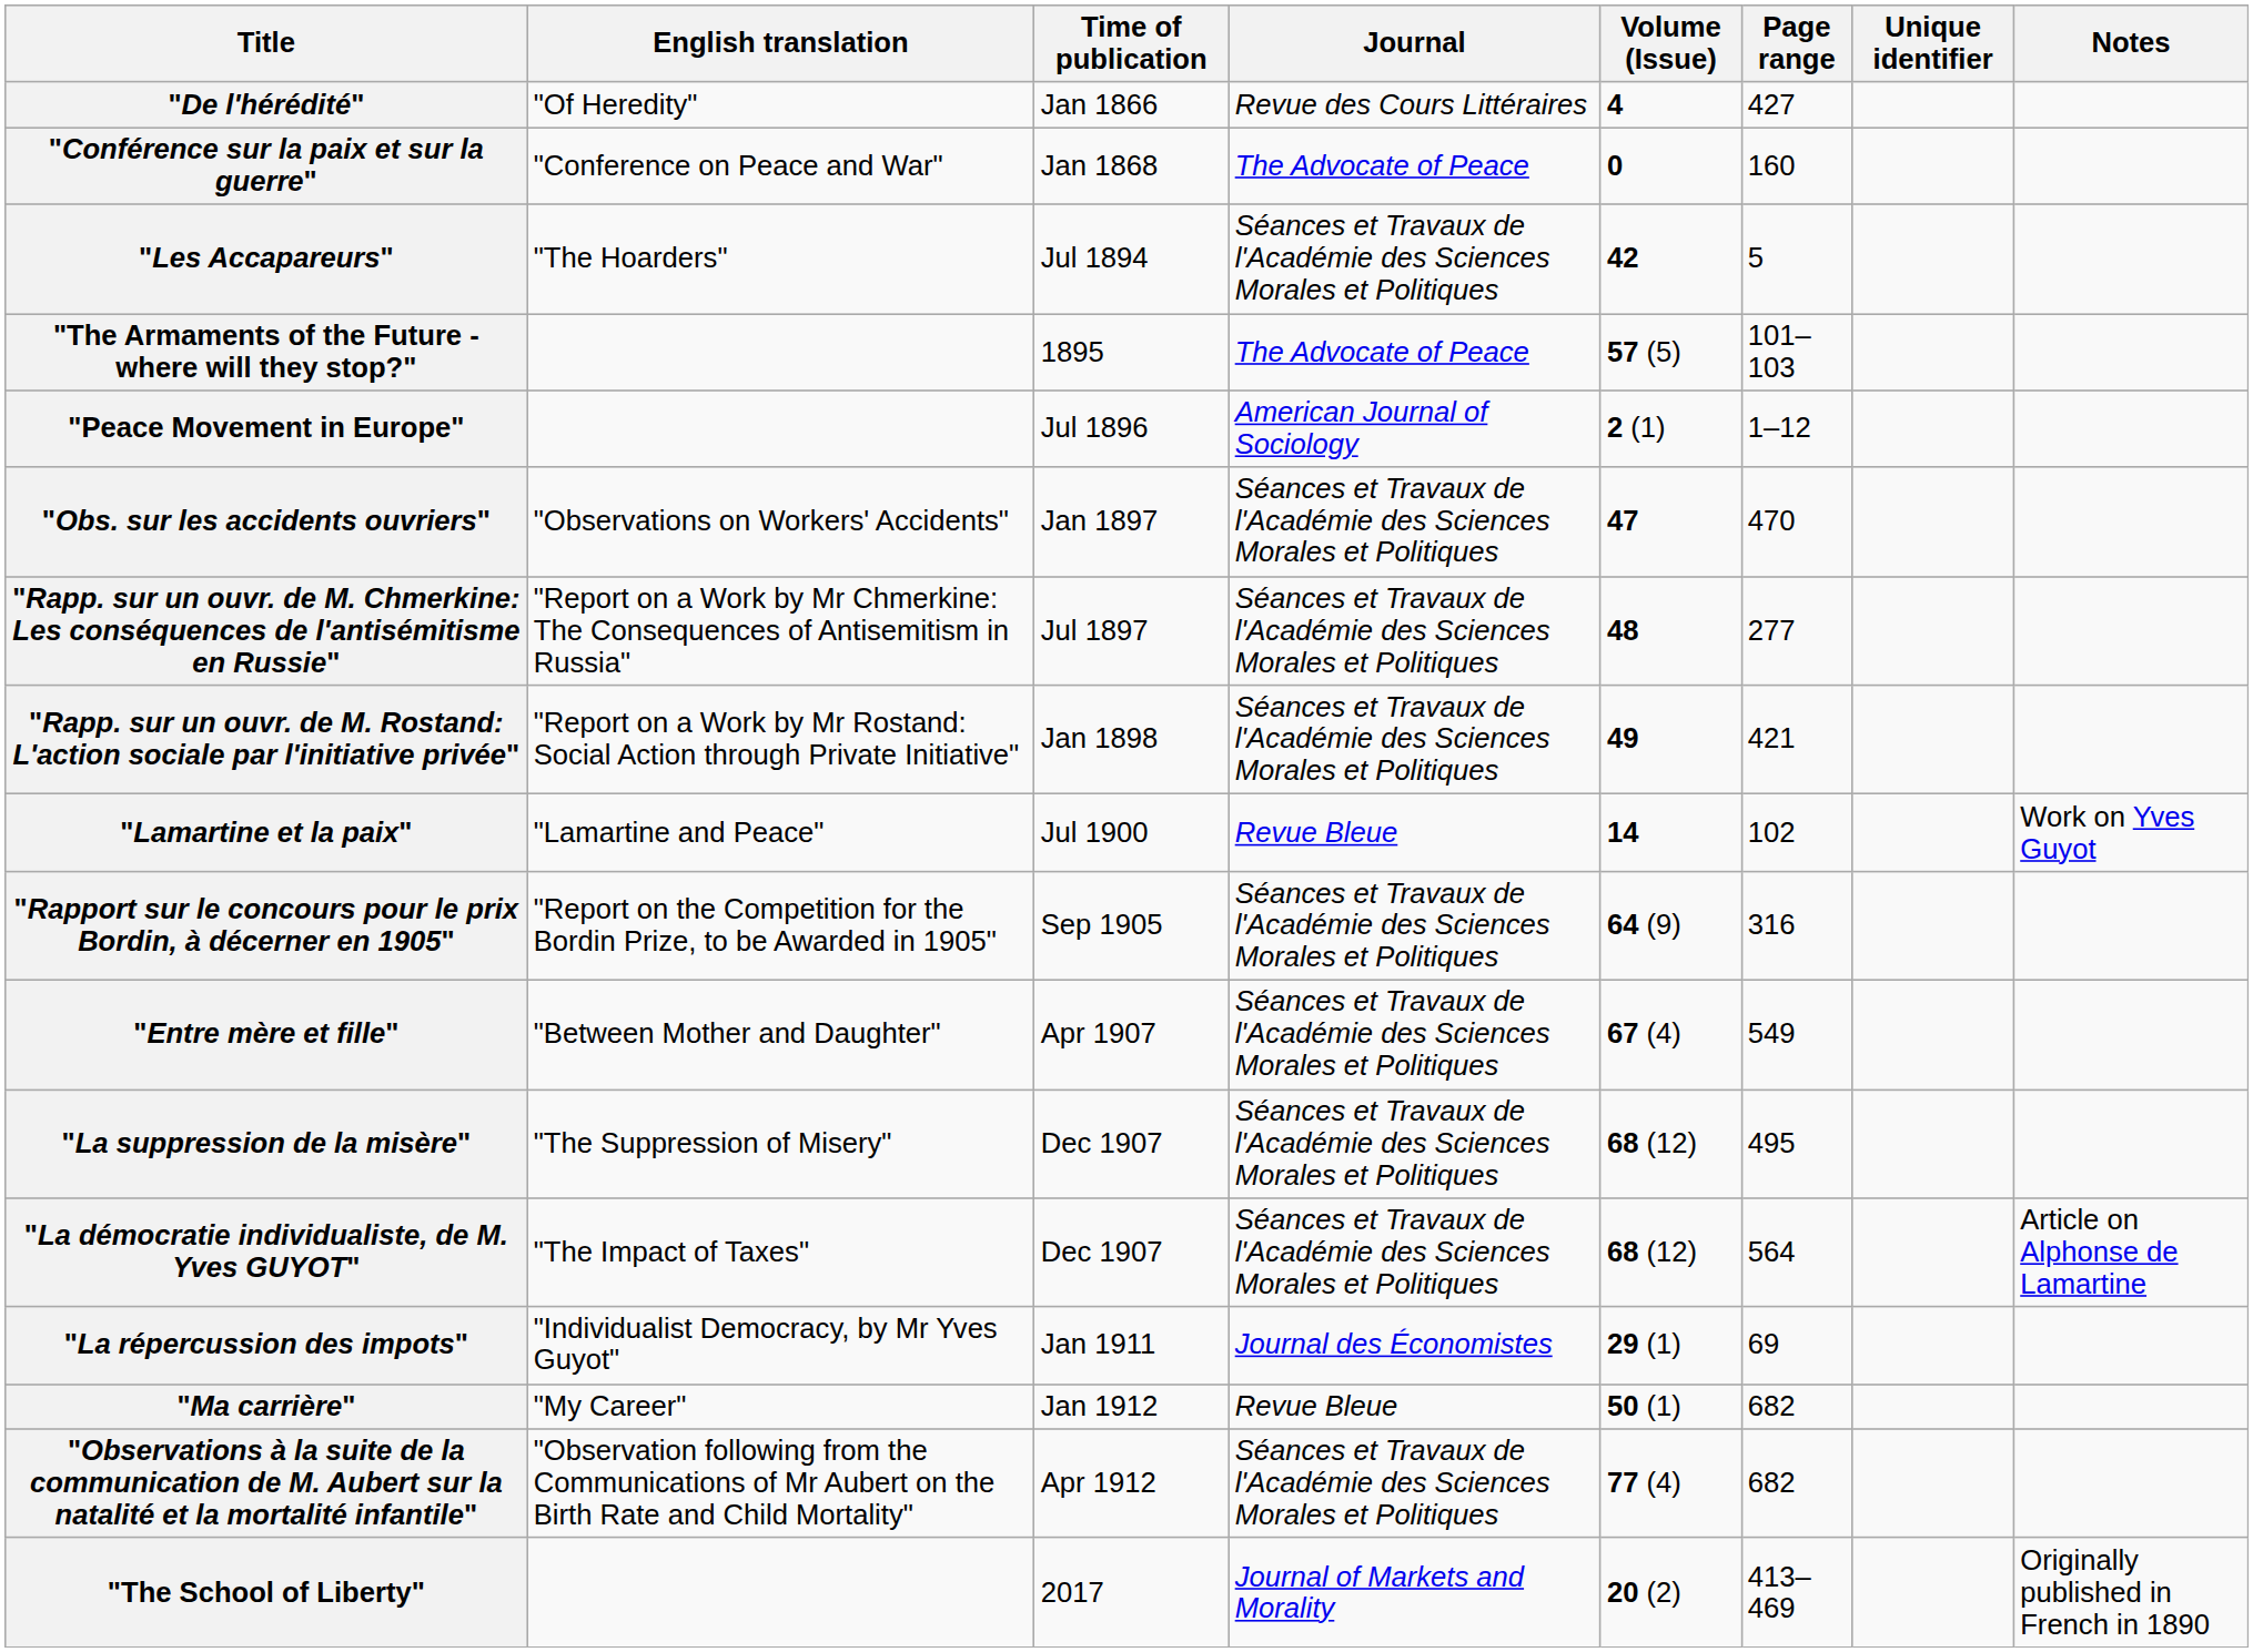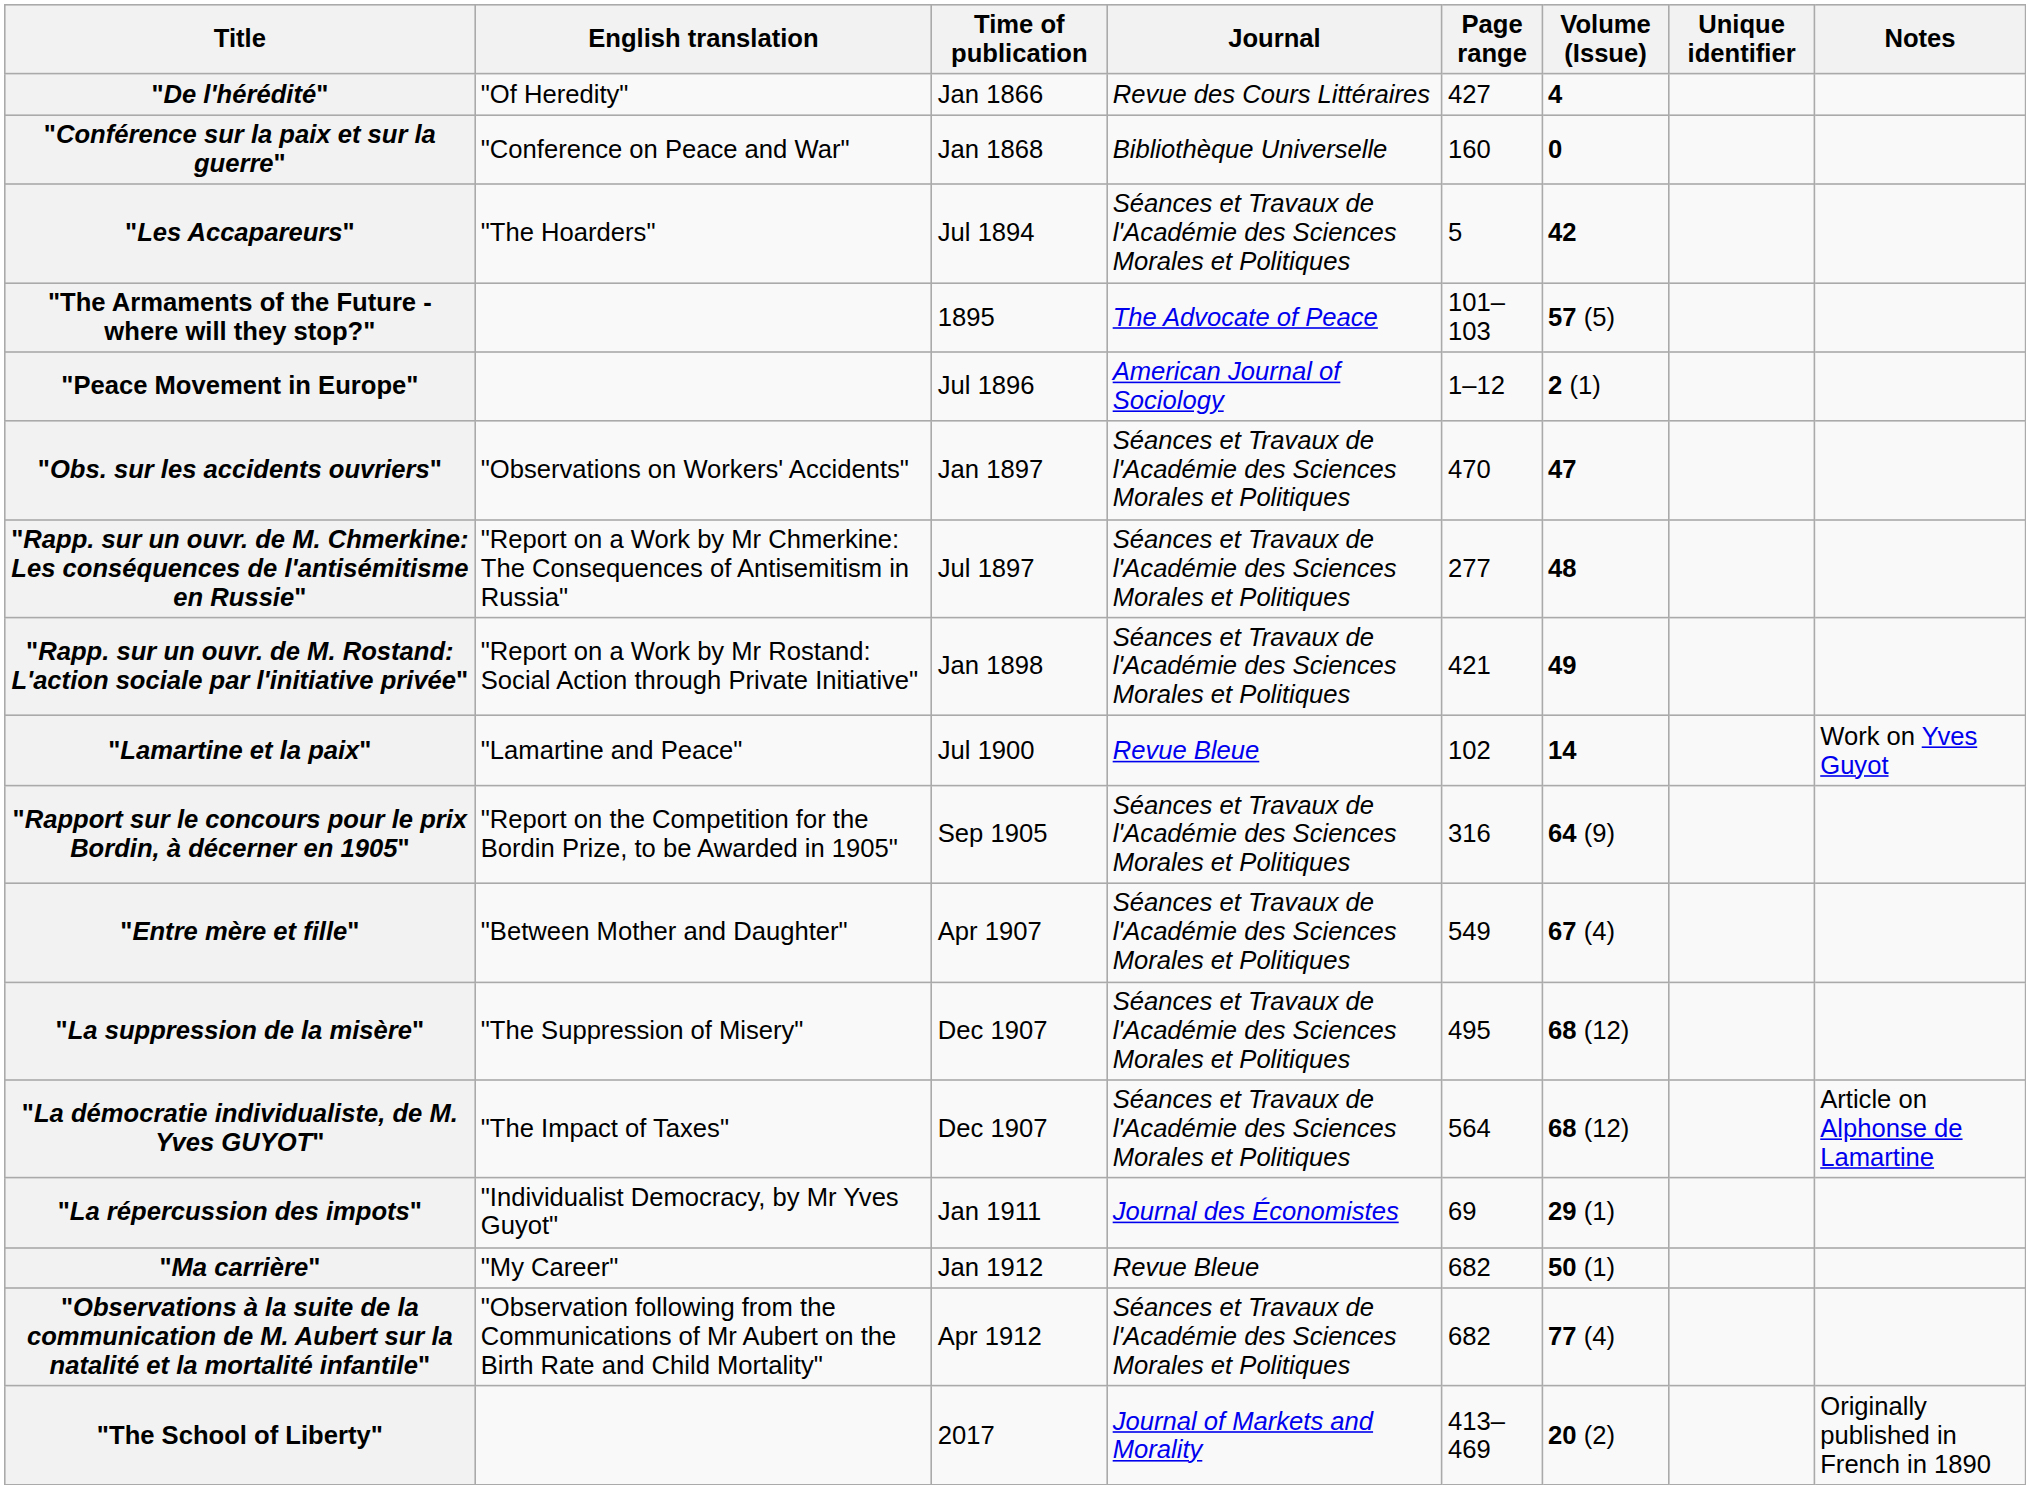columns swapped: Volume (Issue) <-> Page range
"Conférence sur la paix et sur la guerre" | Journal: The Advocate of Peace -> Bibliothèque Universelle
